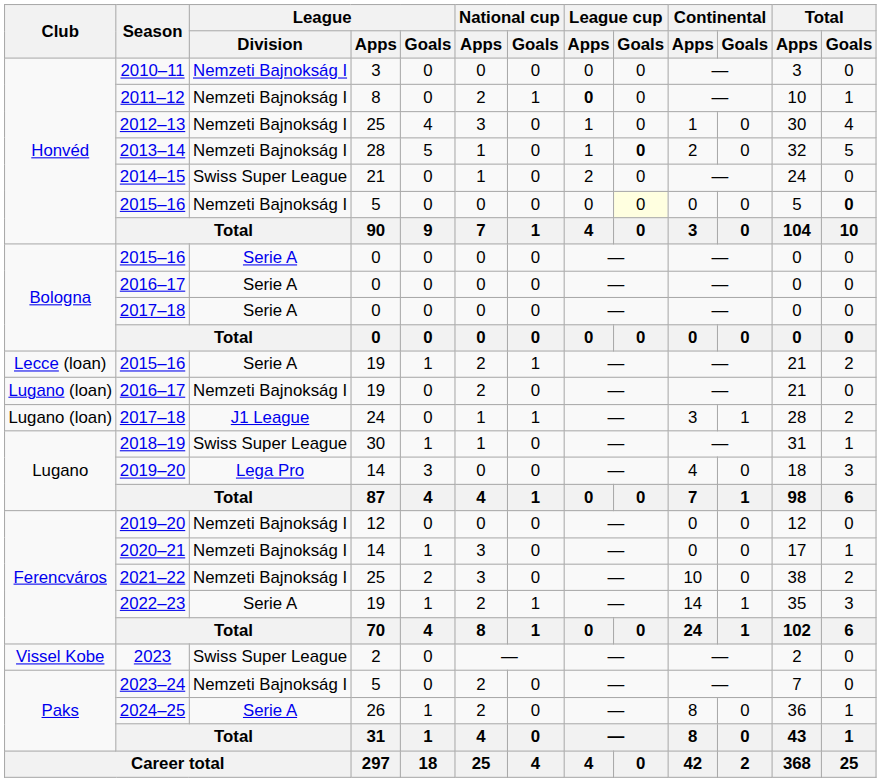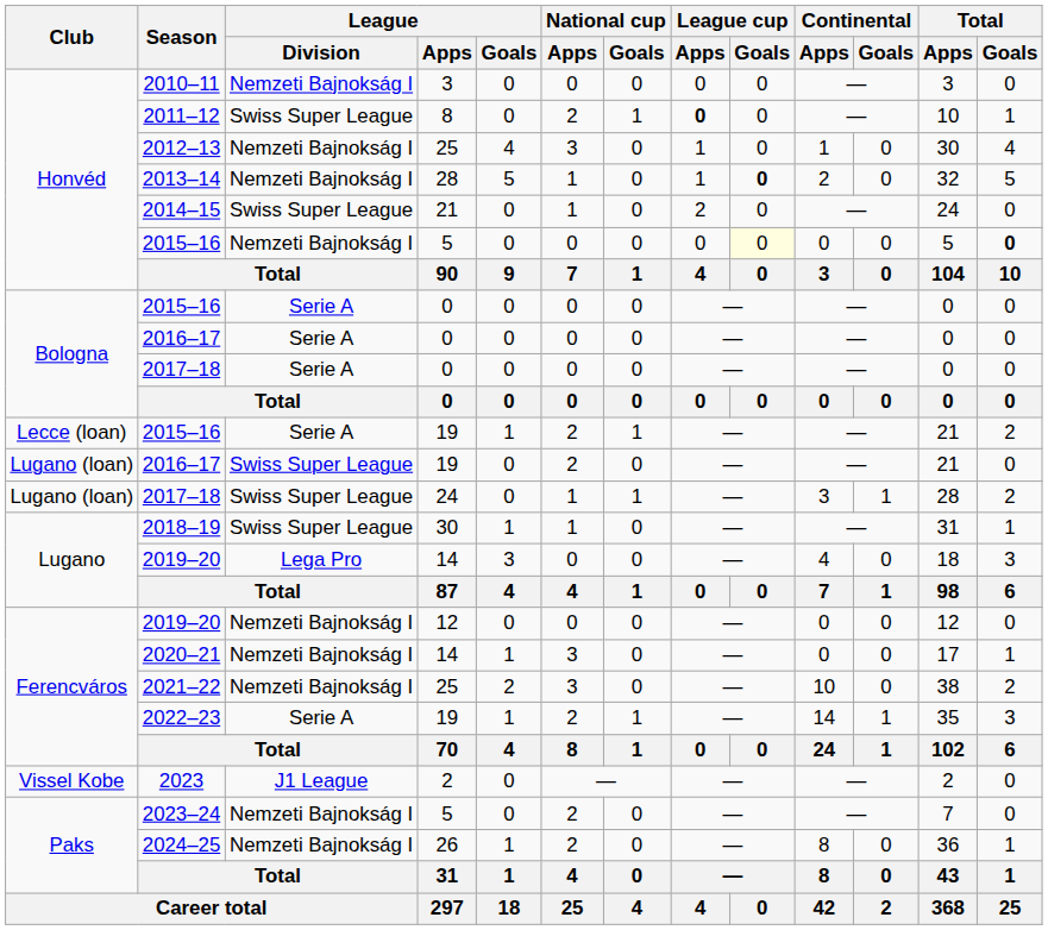2011–12 | League / Division: Nemzeti Bajnokság I -> Swiss Super League
2016–17 / 19 | League / Division: Nemzeti Bajnokság I -> Swiss Super League
2017–18 / 24 | League / Division: J1 League -> Swiss Super League
2023 | League / Division: Swiss Super League -> J1 League
2024–25 | League / Division: Serie A -> Nemzeti Bajnokság I
